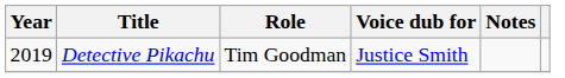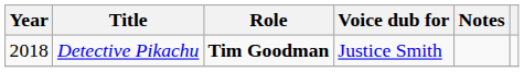Detective Pikachu | Year: 2019 -> 2018
Detective Pikachu | Role: normal -> bold
